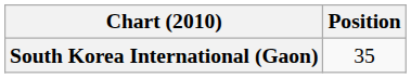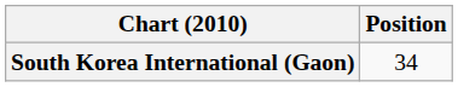South Korea International (Gaon) | Position: 35 -> 34
